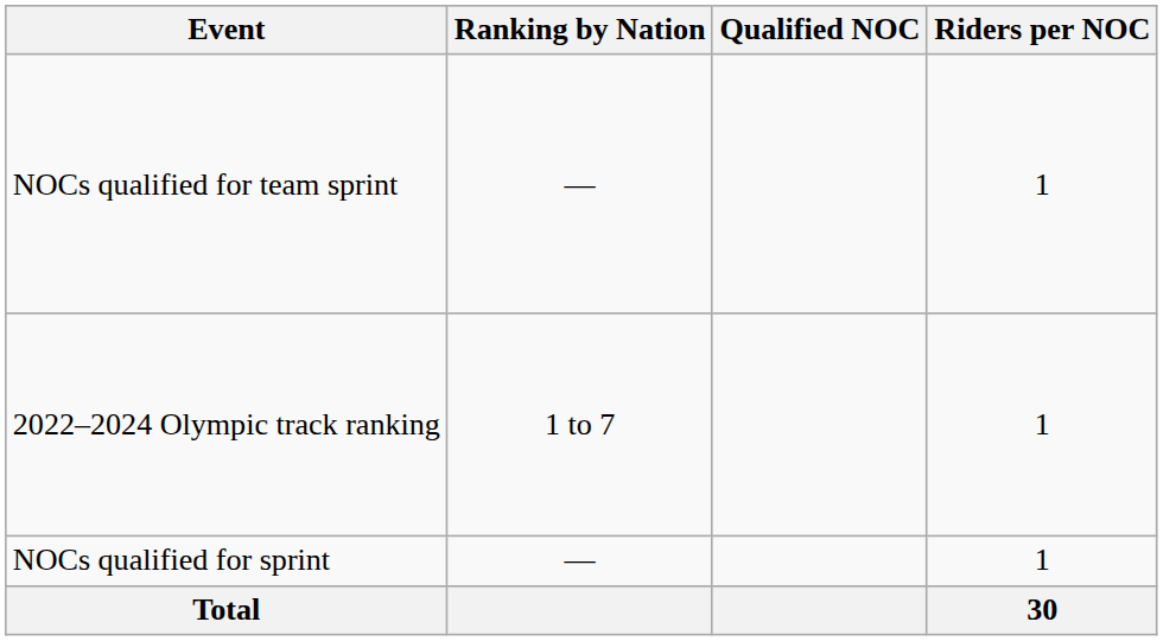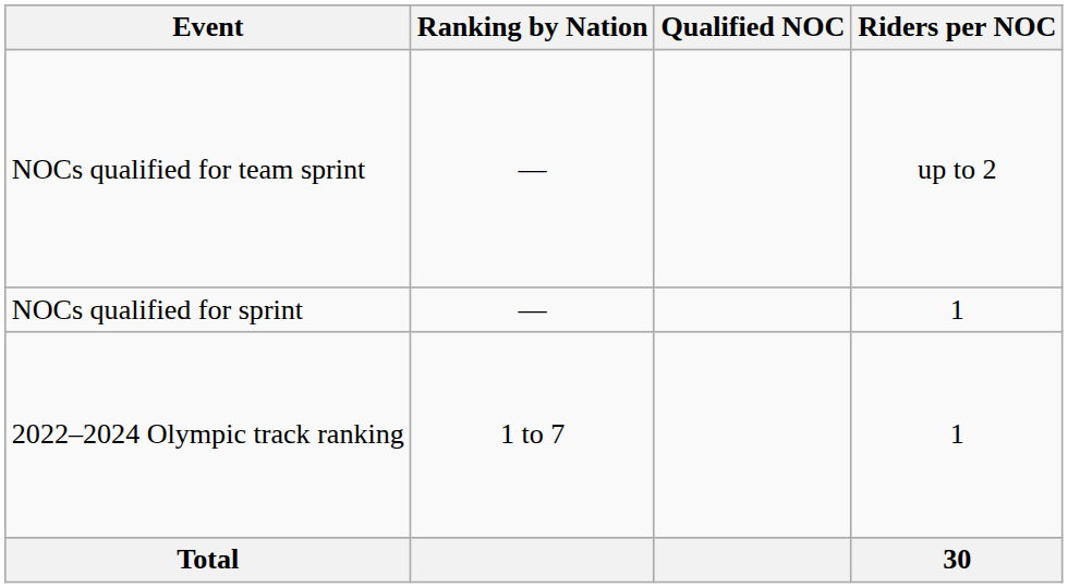NOCs qualified for team sprint | Riders per NOC: 1 -> up to 2
rows swapped: 2022–2024 Olympic track ranking <-> NOCs qualified for sprint
